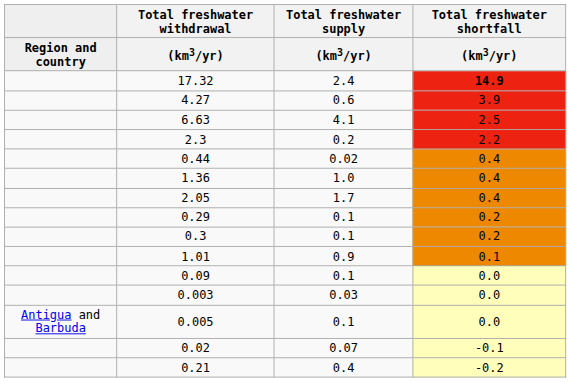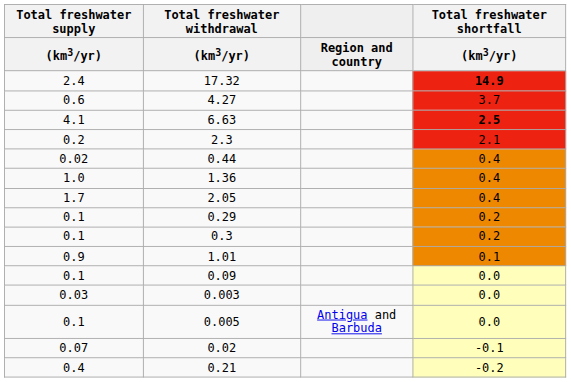columns swapped: Region and country <-> Total freshwater supply / (km3/yr)
4.27 | Total freshwater shortfall / (km3/yr): 3.9 -> 3.7
6.63 | Total freshwater shortfall / (km3/yr): normal -> bold
2.3 | Total freshwater shortfall / (km3/yr): 2.2 -> 2.1
